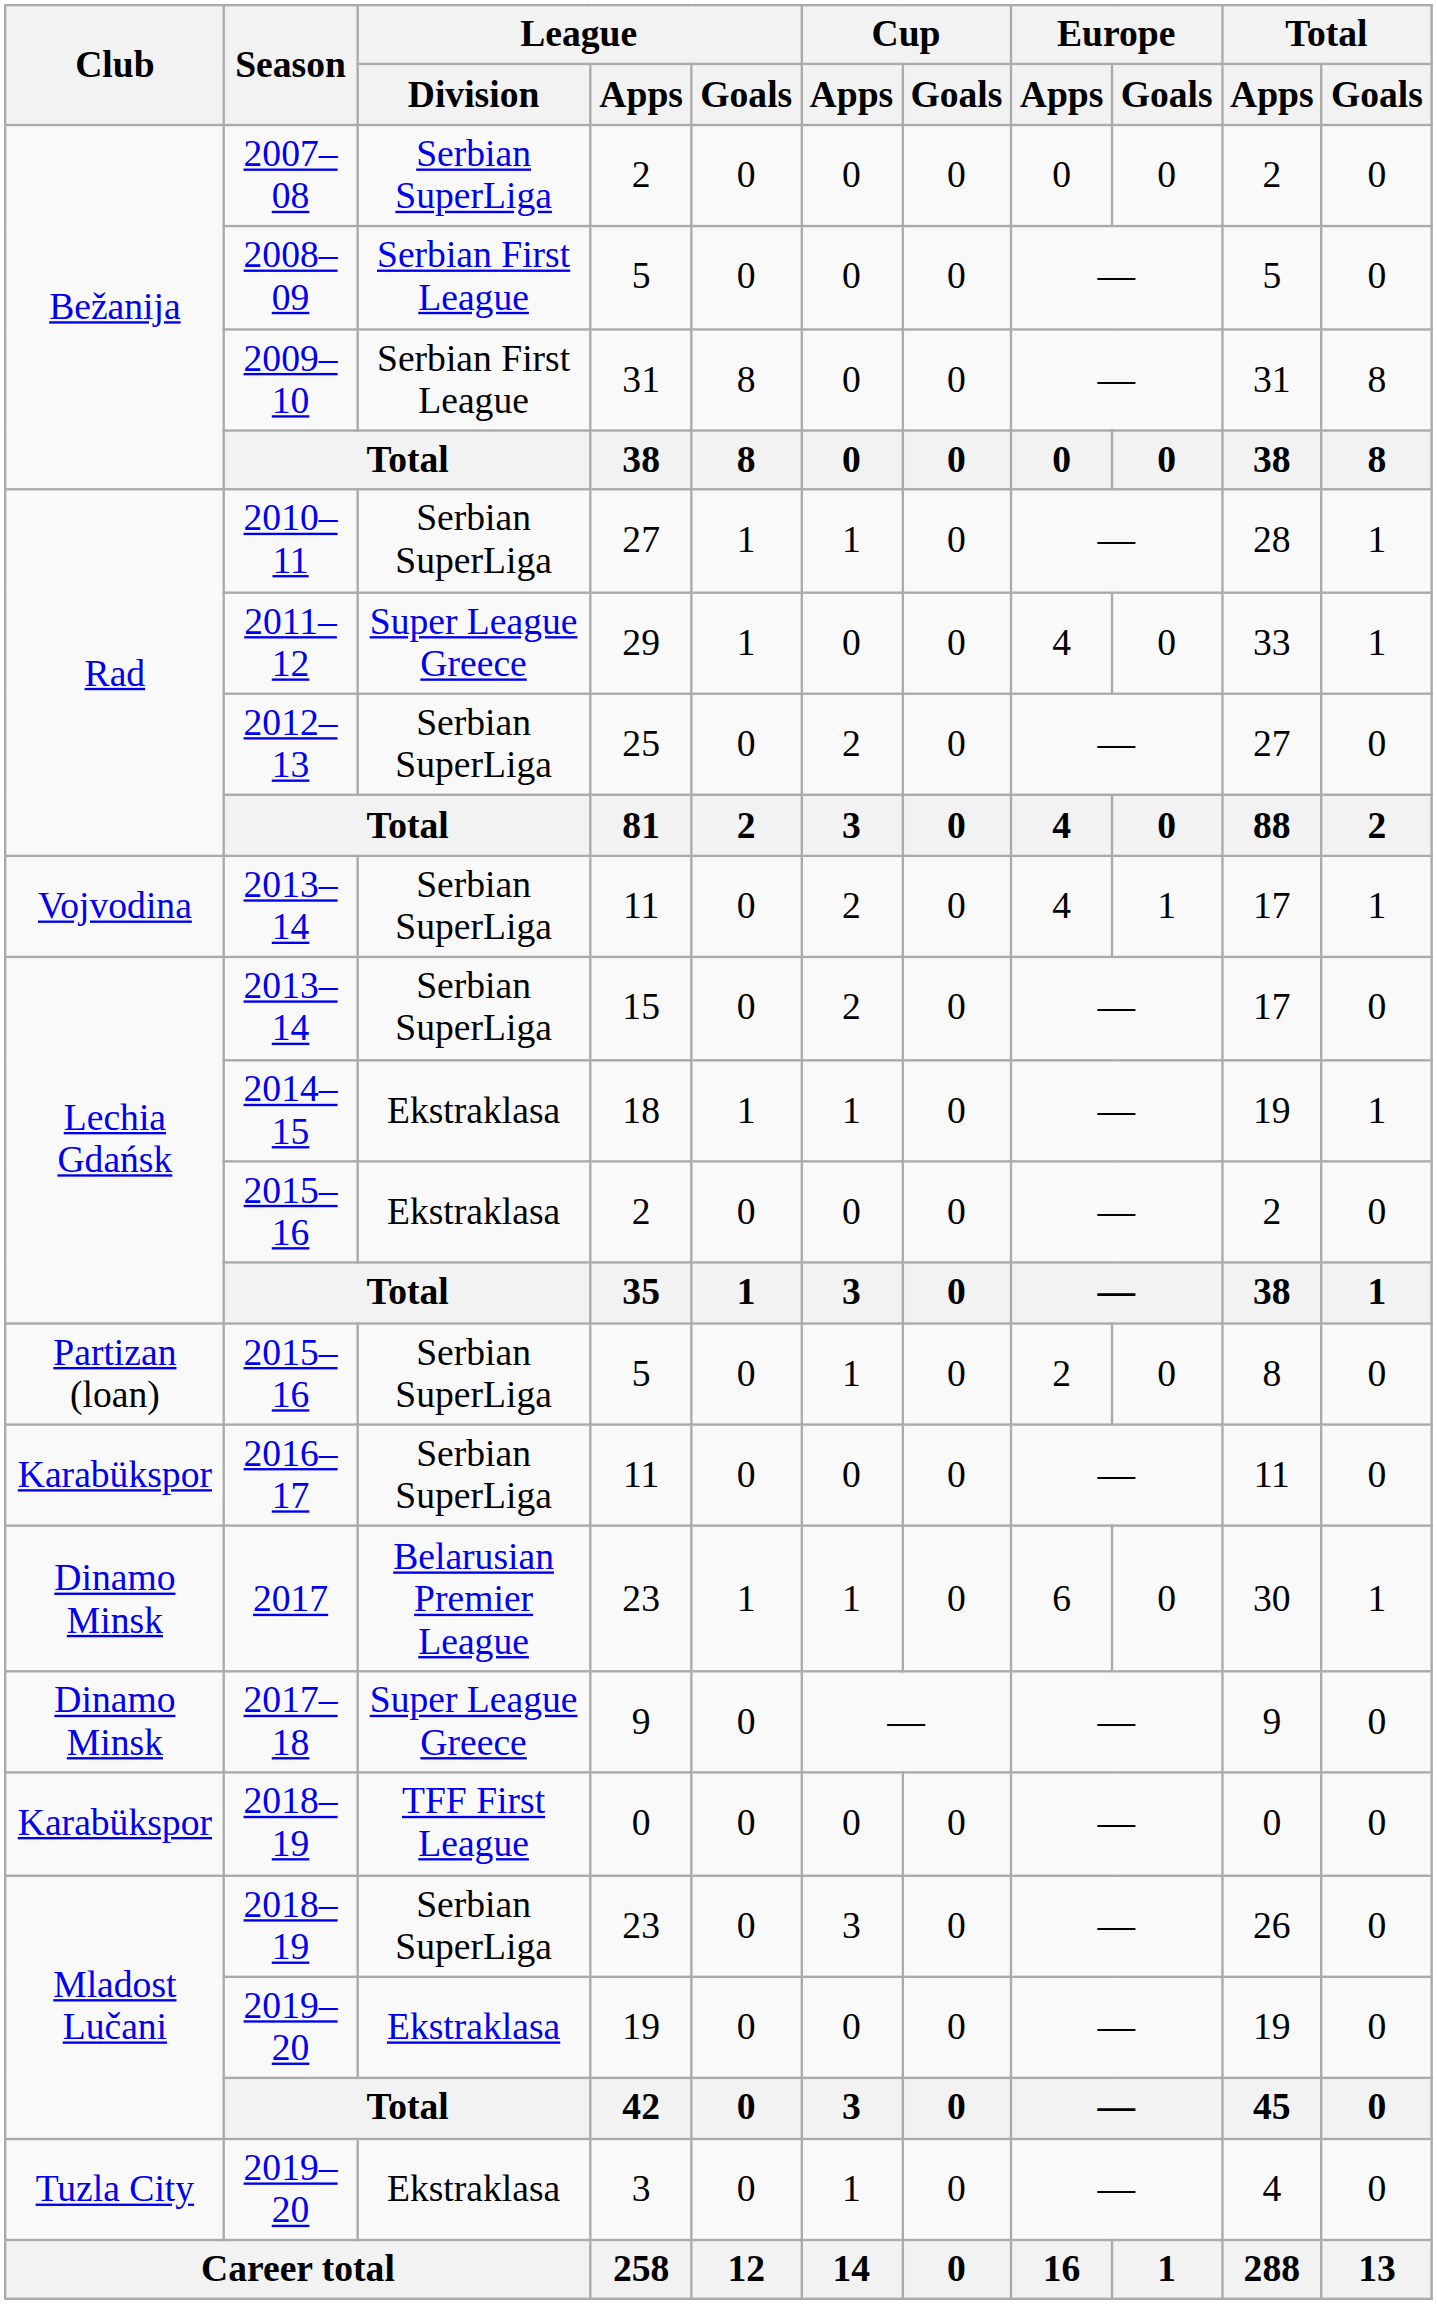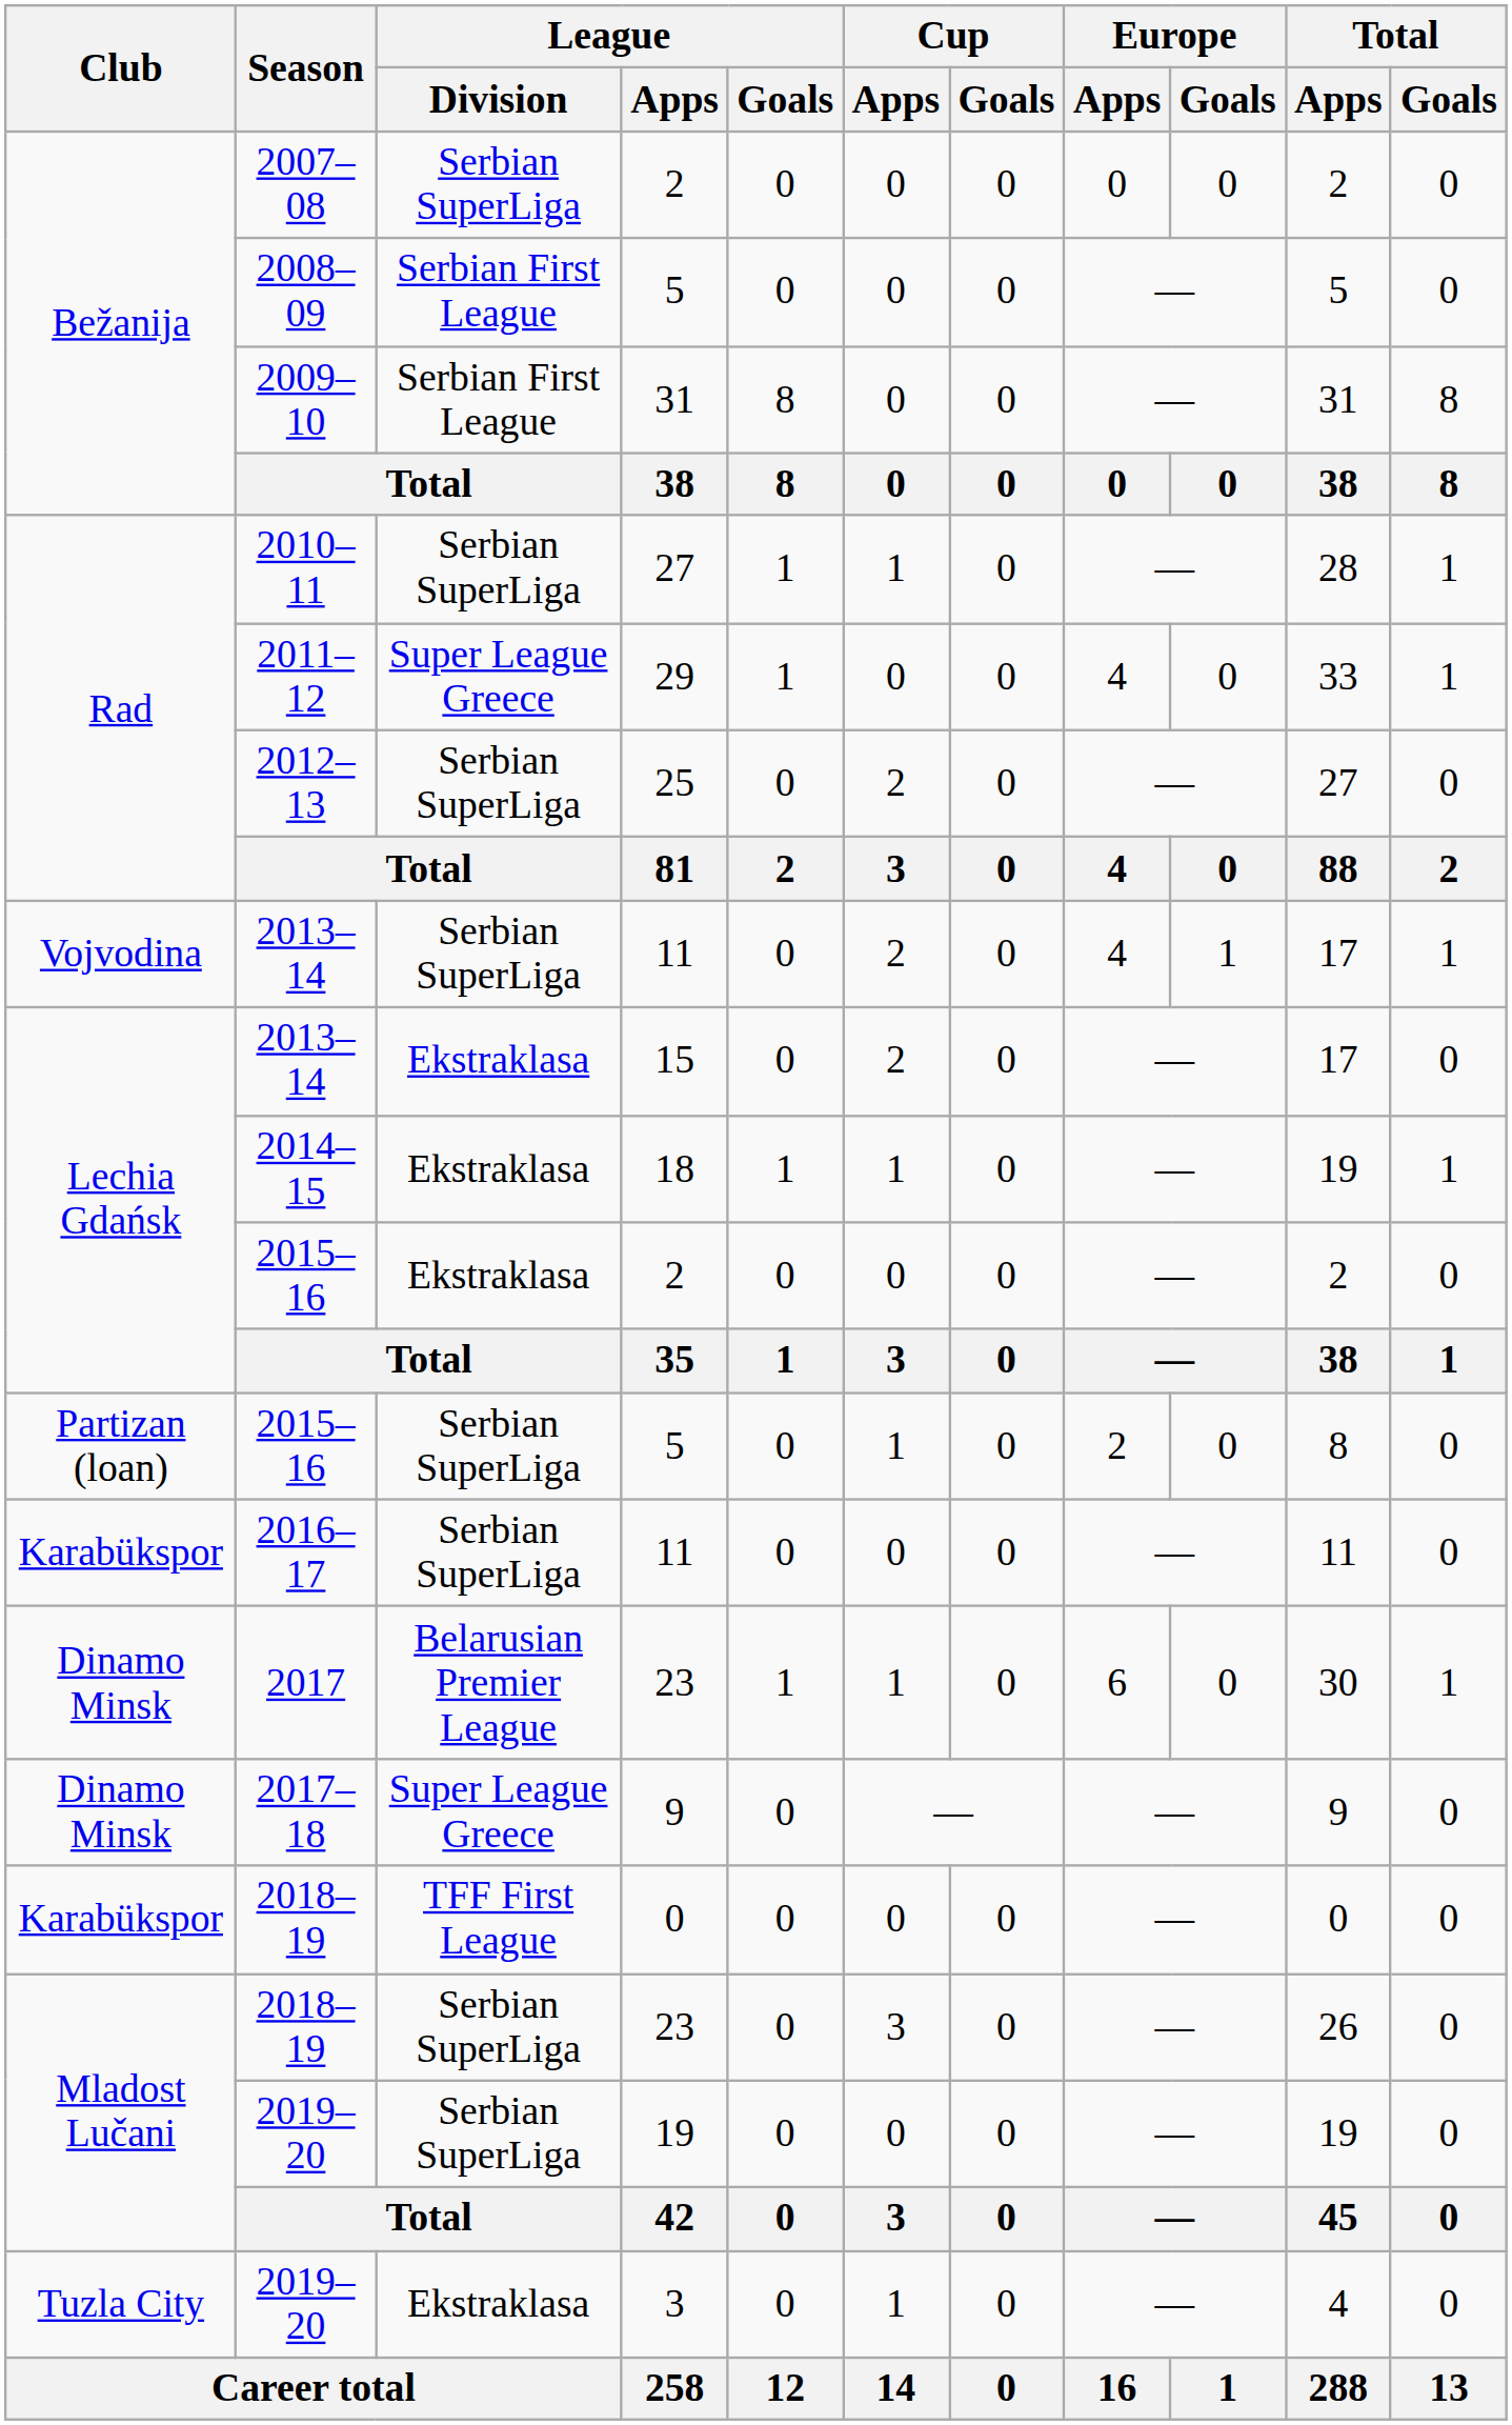2013–14 / 15 | League / Division: Serbian SuperLiga -> Ekstraklasa
2019–20 / 19 | League / Division: Ekstraklasa -> Serbian SuperLiga
